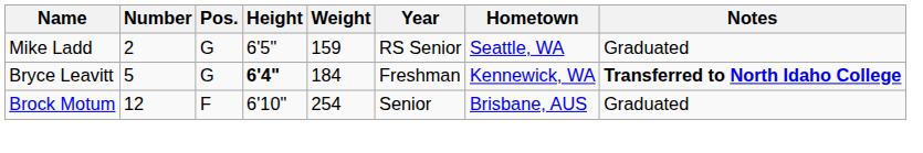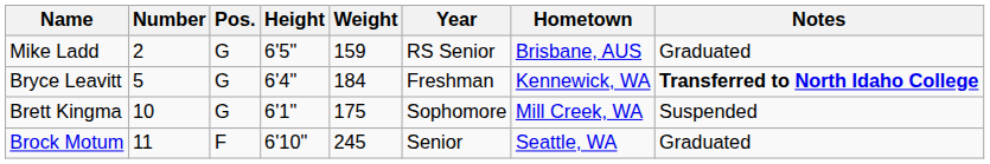Mike Ladd | Hometown: Seattle, WA -> Brisbane, AUS
Bryce Leavitt | Height: bold -> normal
+ row: Brett Kingma | 10 | G | 6'1" | 175 | Sophomore | Mill Creek, WA | Suspended
Brock Motum | Number: 12 -> 11
Brock Motum | Weight: 254 -> 245
Brock Motum | Hometown: Brisbane, AUS -> Seattle, WA
